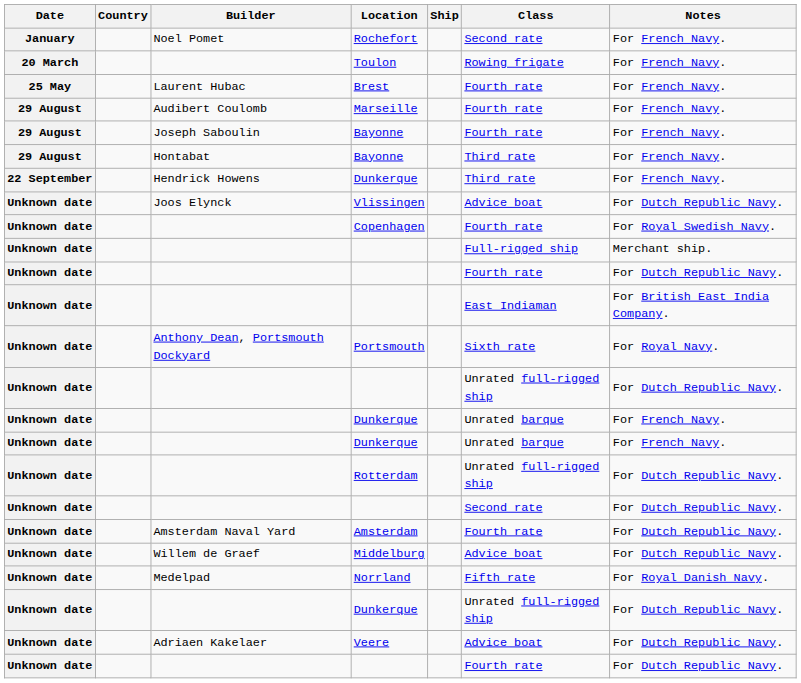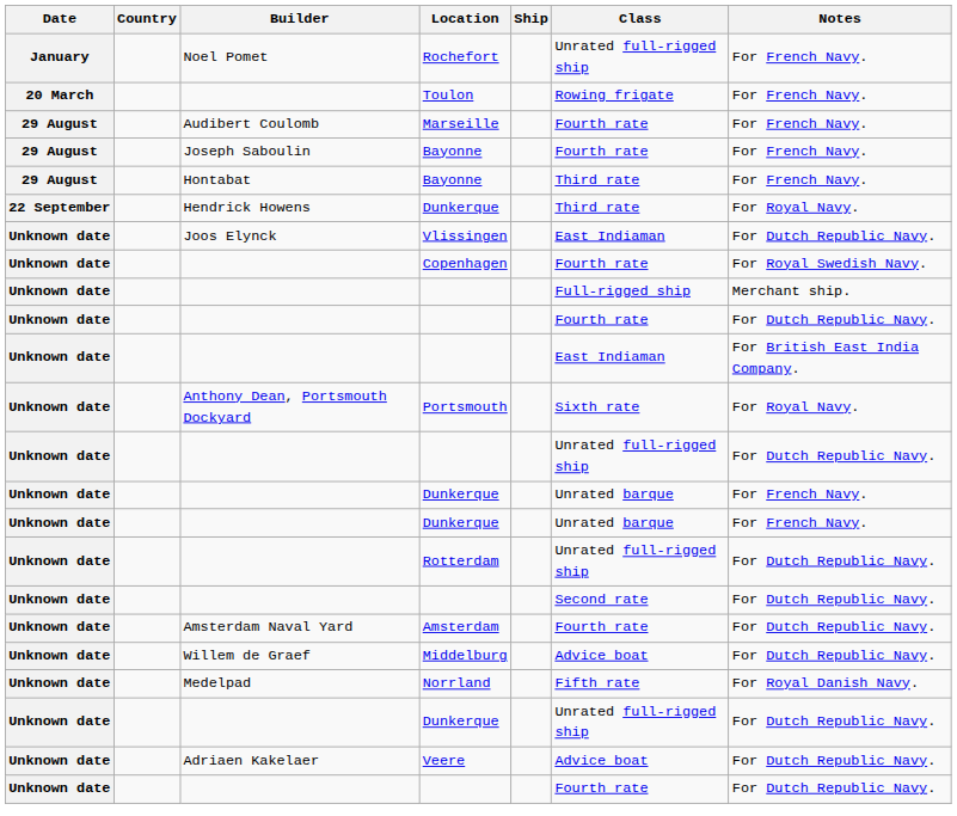Rochefort | Class: Second rate -> Unrated full-rigged ship
- row: 25 May | Laurent Hubac | Brest | Fourth rate | For French Navy.
Hendrick Howens / Dunkerque | Notes: For French Navy. -> For Royal Navy.
Vlissingen | Class: Advice boat -> East Indiaman
